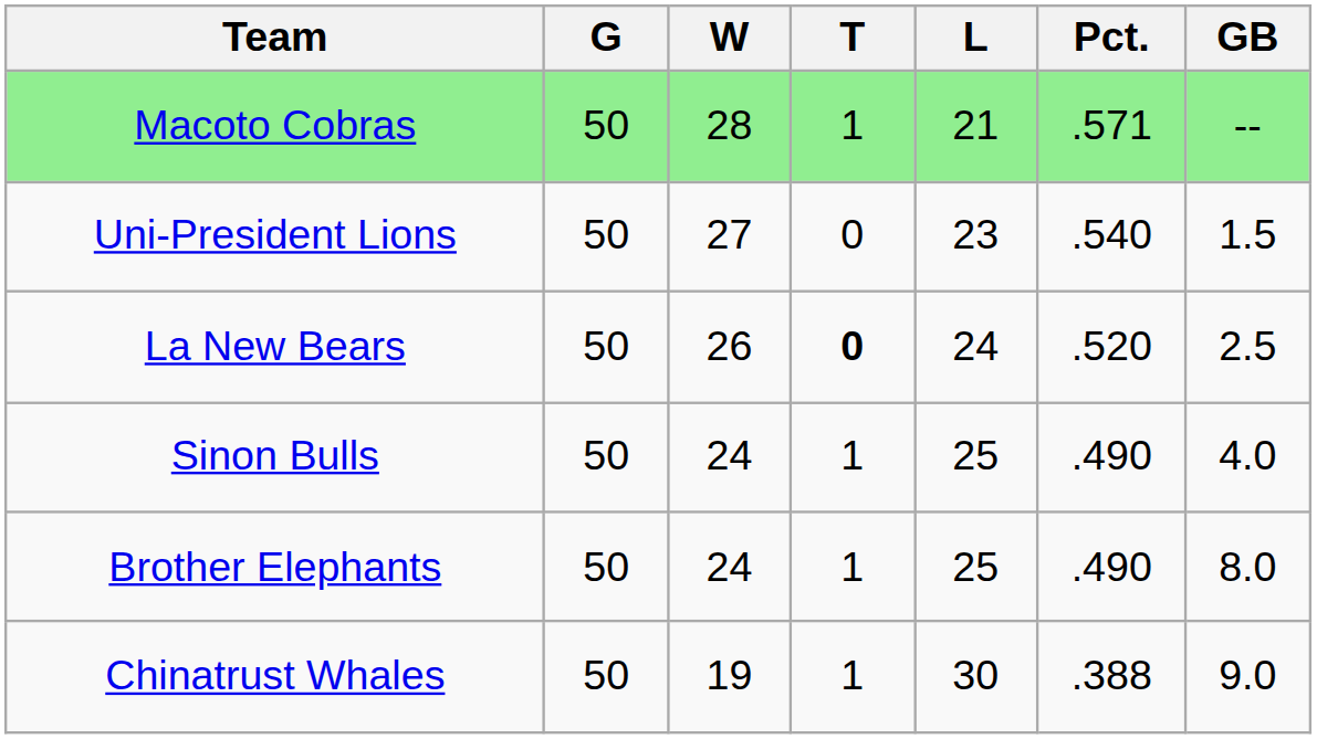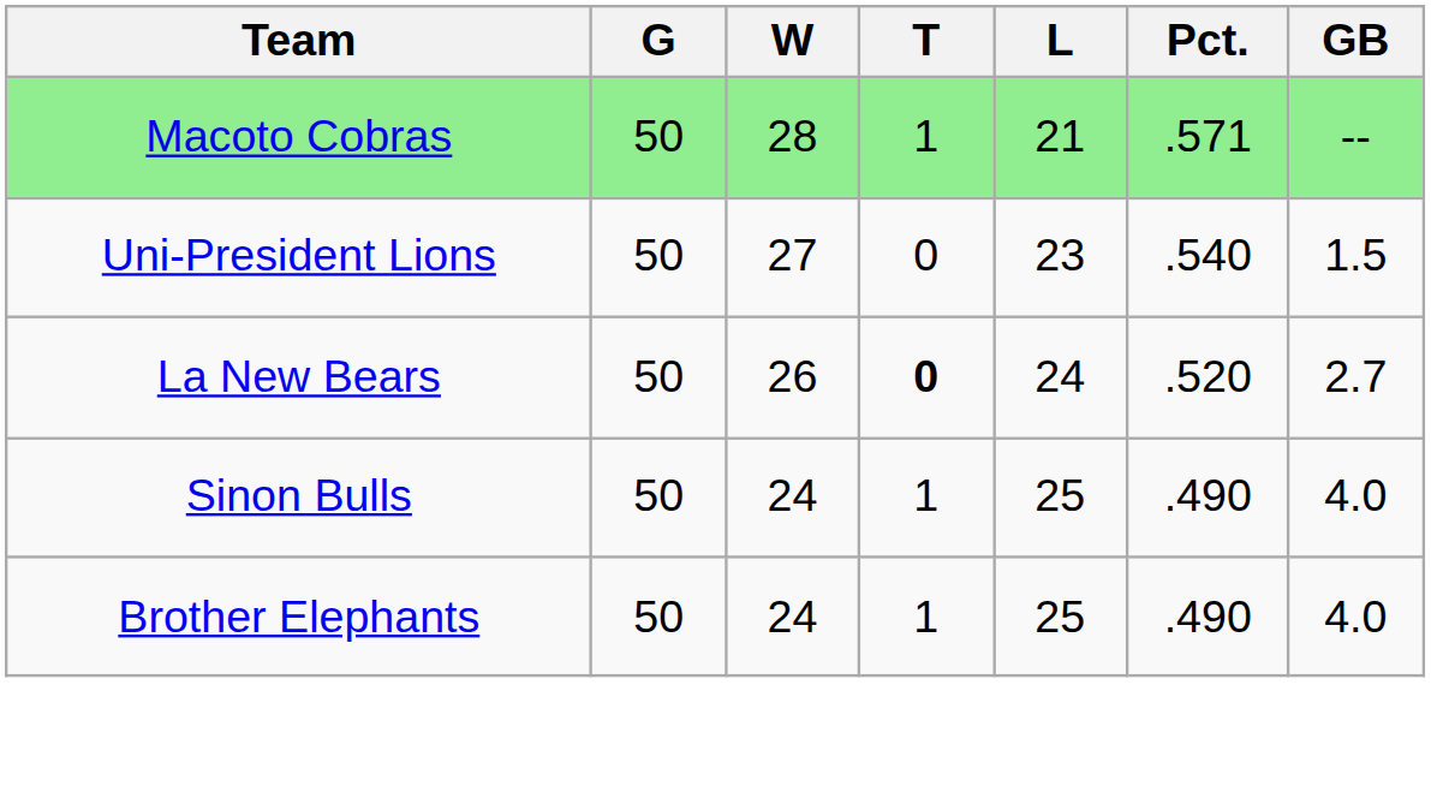La New Bears | GB: 2.5 -> 2.7
Brother Elephants | GB: 8.0 -> 4.0
- row: Chinatrust Whales | 50 | 19 | 1 | 30 | .388 | 9.0
